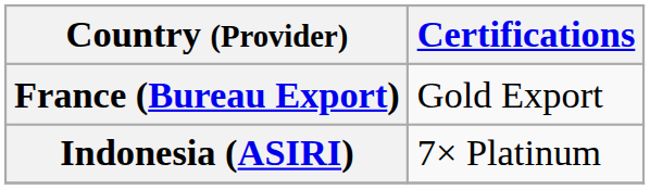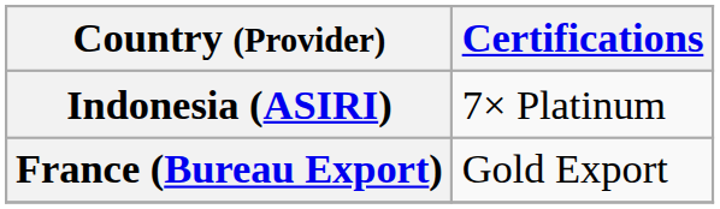rows swapped: France (Bureau Export) <-> Indonesia (ASIRI)
